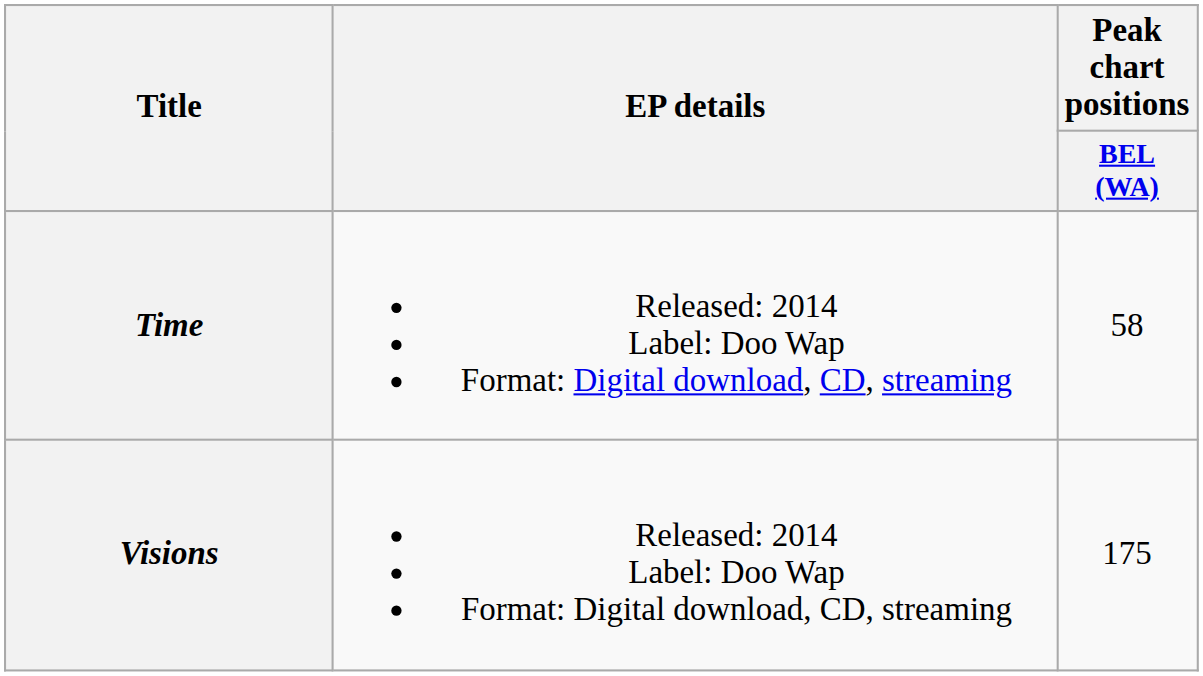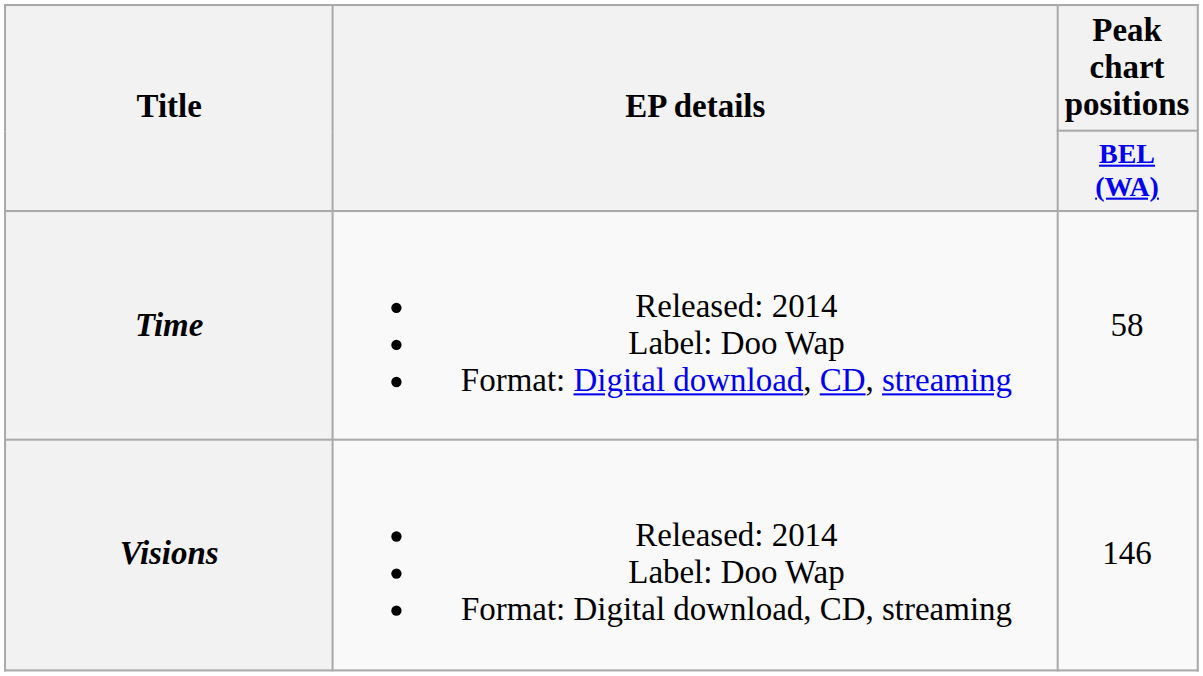Visions | Peak chart positions / BEL (WA): 175 -> 146
